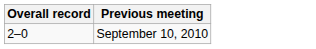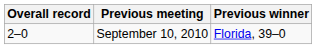+ column: Previous winner | Florida, 39–0
